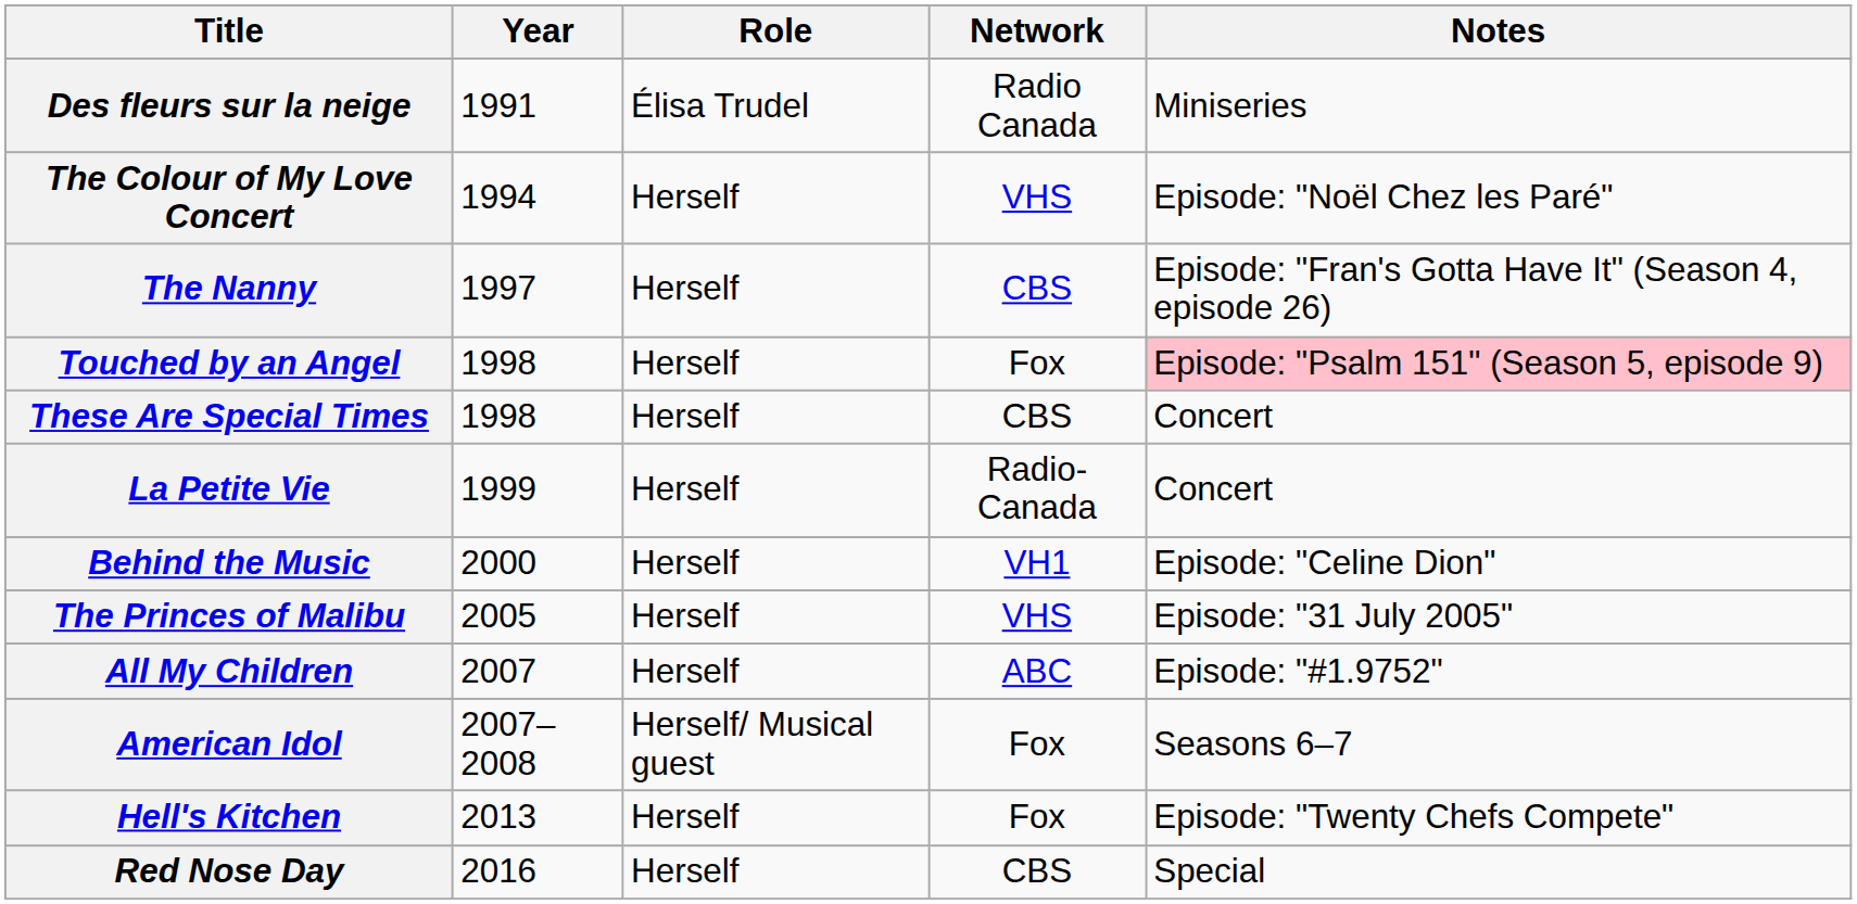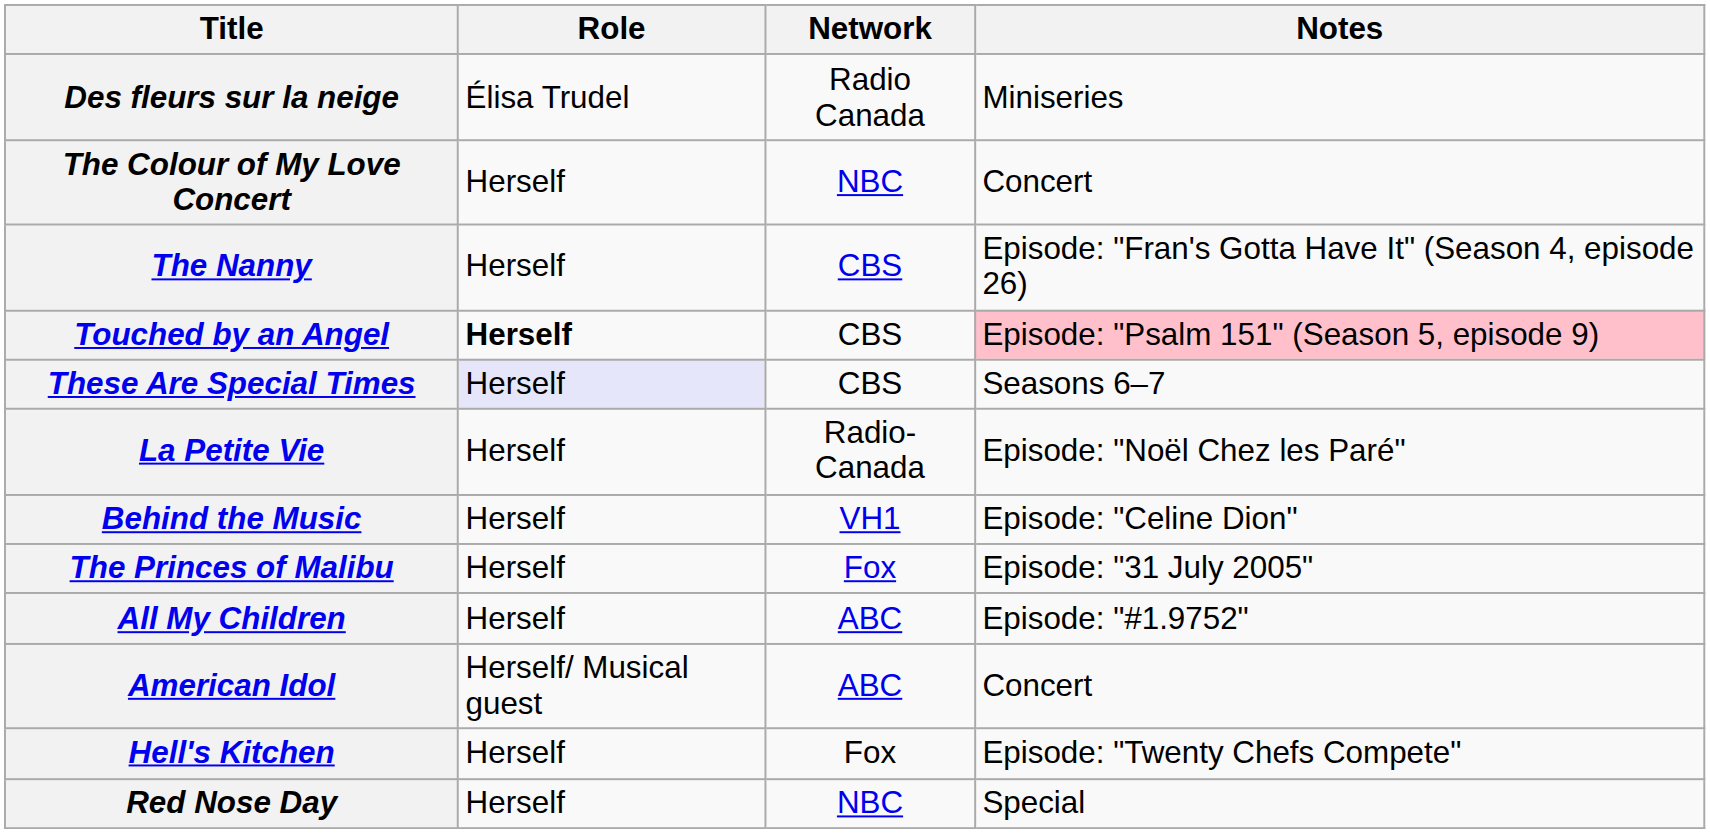- column: Year | 1991 | 1994 | 1997 | 1998 | 1998 | 1999 | 2000 | 2005 | 2007 | 2007–2008 | 2013 | 2016
The Colour of My Love Concert | Network: VHS -> NBC
The Colour of My Love Concert | Notes: Episode: "Noël Chez les Paré" -> Concert
Touched by an Angel | Role: normal -> bold
Touched by an Angel | Network: Fox -> CBS
These Are Special Times | Role: no background -> lavender background
These Are Special Times | Notes: Concert -> Seasons 6–7
La Petite Vie | Notes: Concert -> Episode: "Noël Chez les Paré"
The Princes of Malibu | Network: VHS -> Fox
American Idol | Network: Fox -> ABC
American Idol | Notes: Seasons 6–7 -> Concert
Red Nose Day | Network: CBS -> NBC
